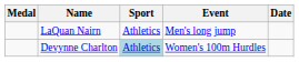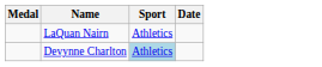- column: Event | Men's long jump | Women's 100m Hurdles
